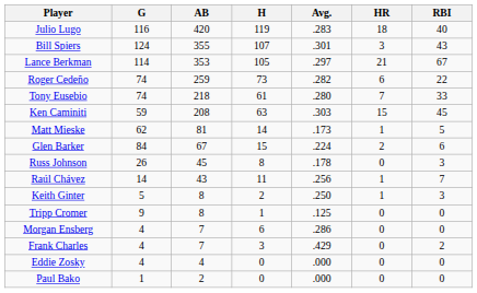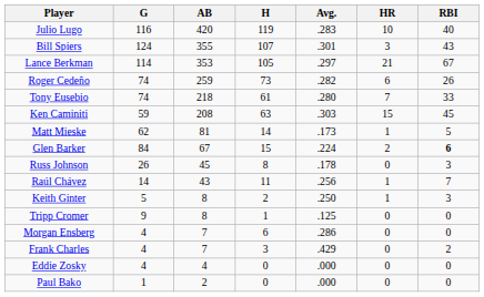Julio Lugo | HR: 18 -> 10
Roger Cedeño | RBI: 22 -> 26
Glen Barker | RBI: normal -> bold
